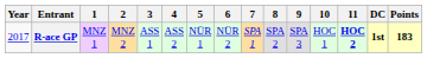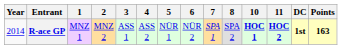- column: 9 | SPA 3
R-ace GP | Year: 2017 -> 2014
R-ace GP | 10: normal -> bold
R-ace GP | Points: 183 -> 163
